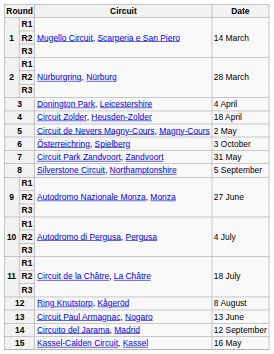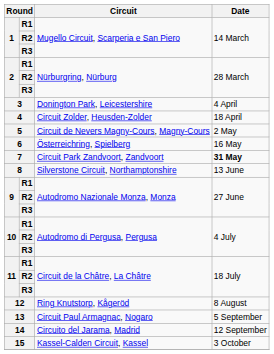6 | Date: 3 October -> 16 May
7 | Date: normal -> bold
8 | Date: 5 September -> 13 June
13 | Date: 13 June -> 5 September
15 | Date: 16 May -> 3 October
